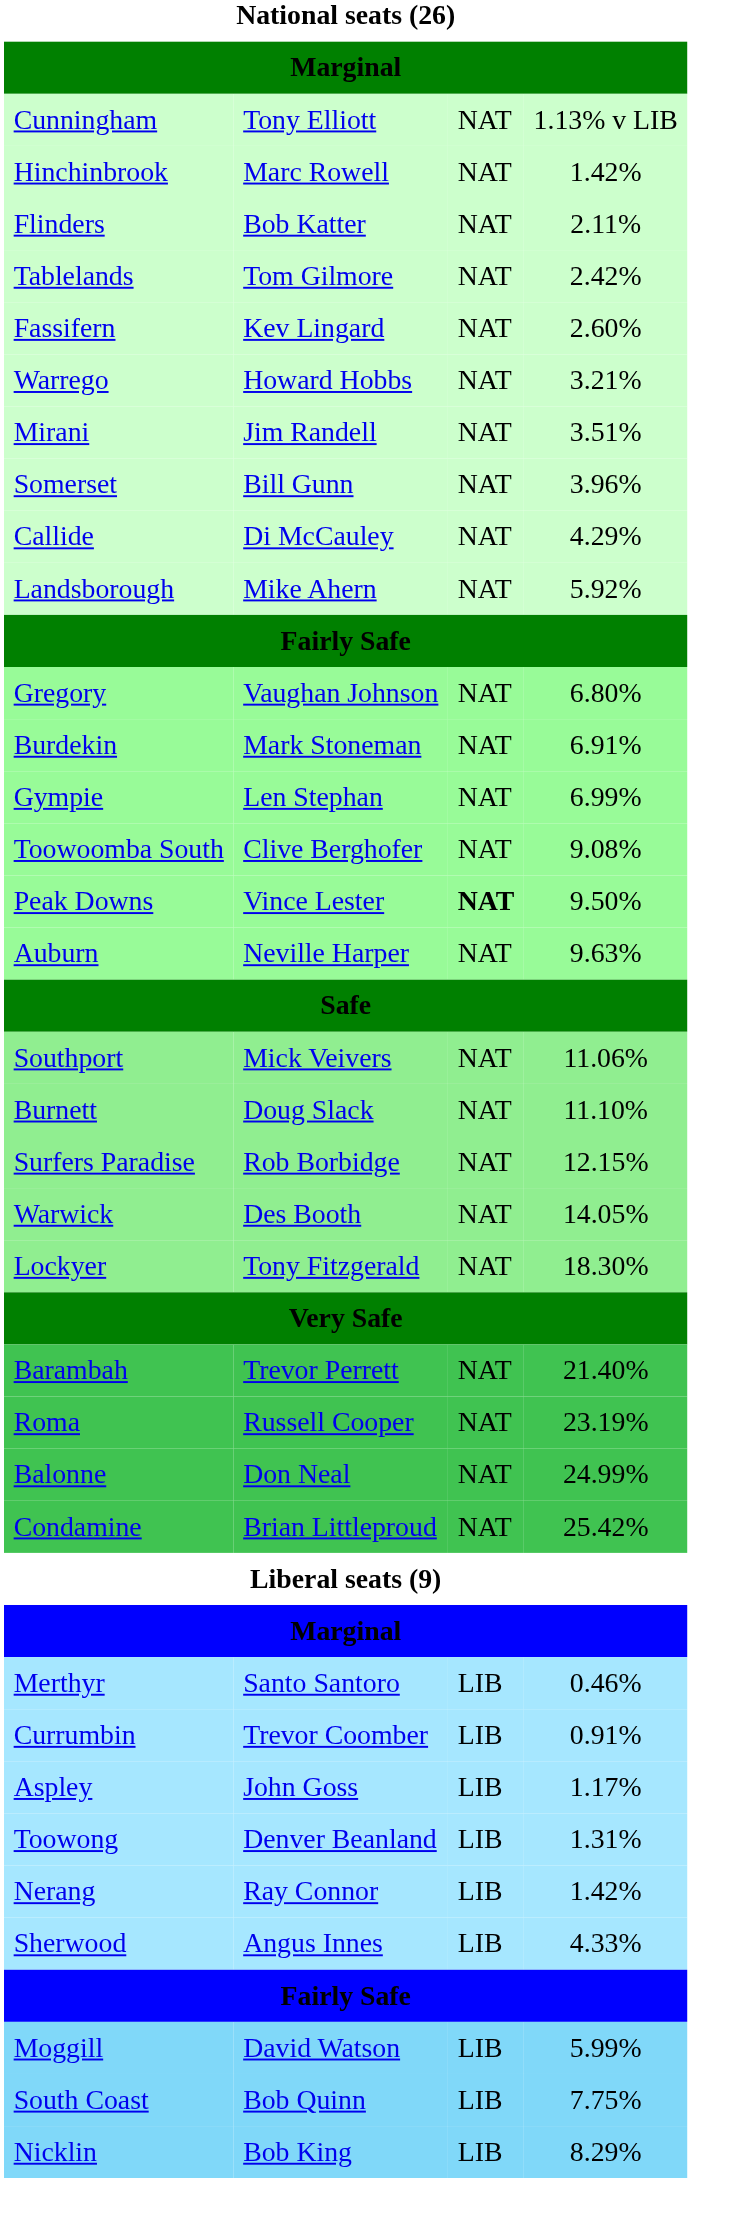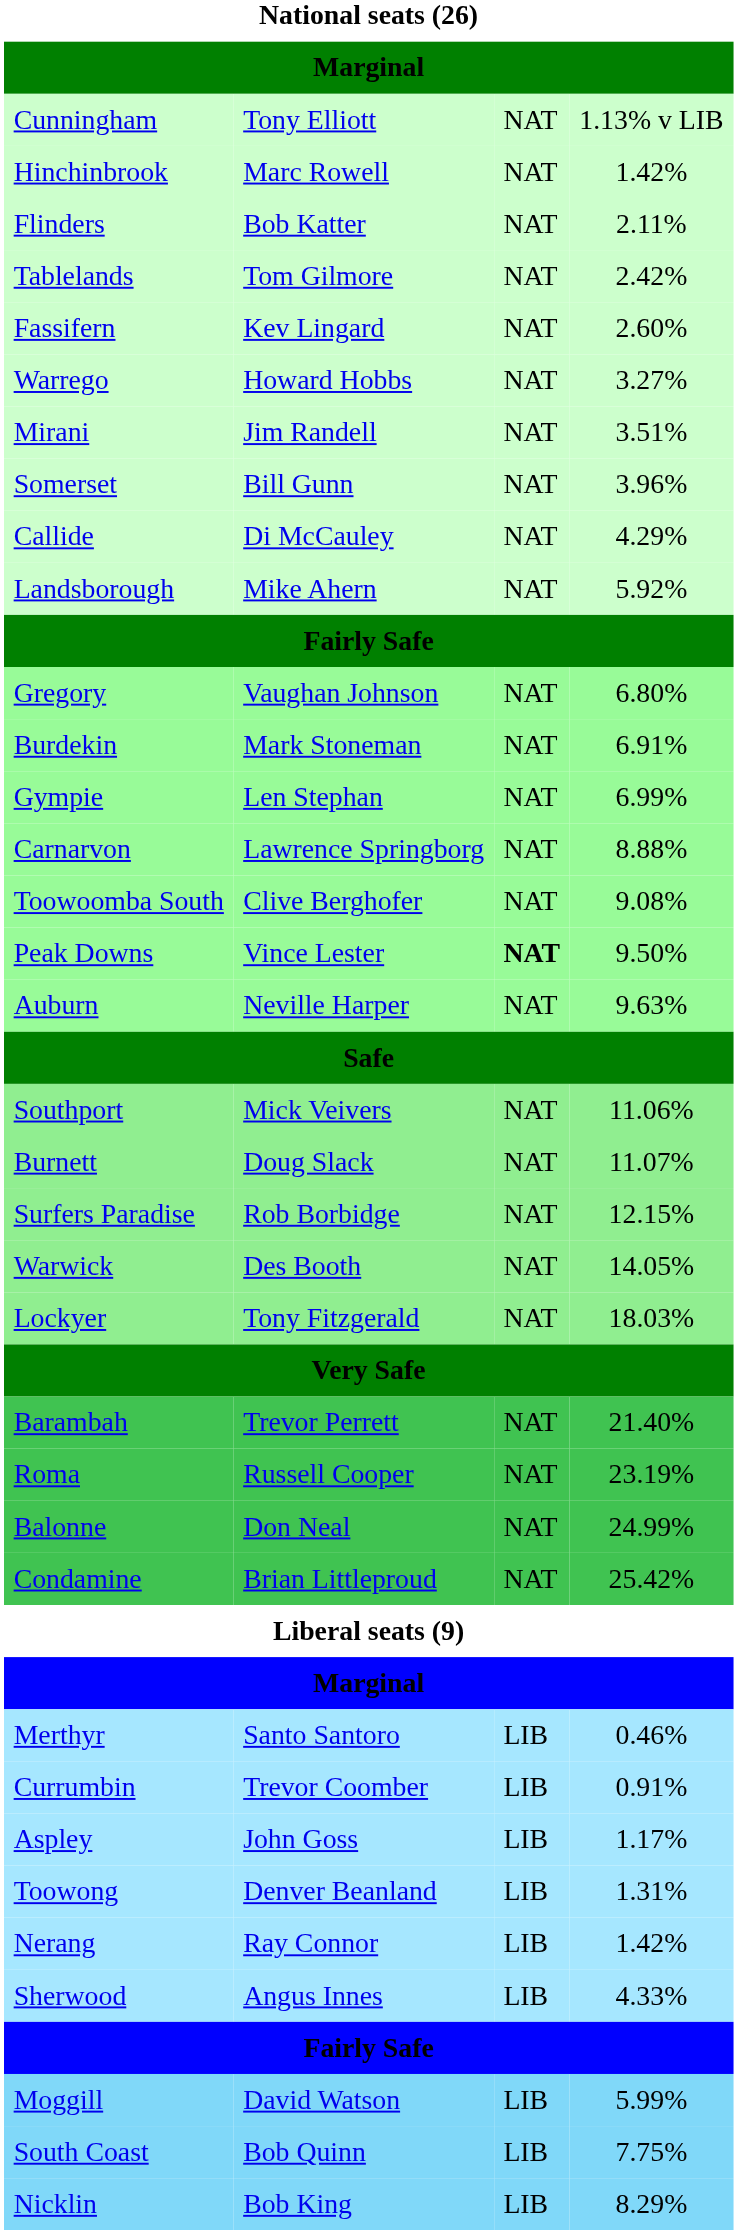Warrego | column 4: 3.21% -> 3.27%
+ row: Carnarvon | Lawrence Springborg | NAT | 8.88%
Burnett | column 4: 11.10% -> 11.07%
Lockyer | column 4: 18.30% -> 18.03%
